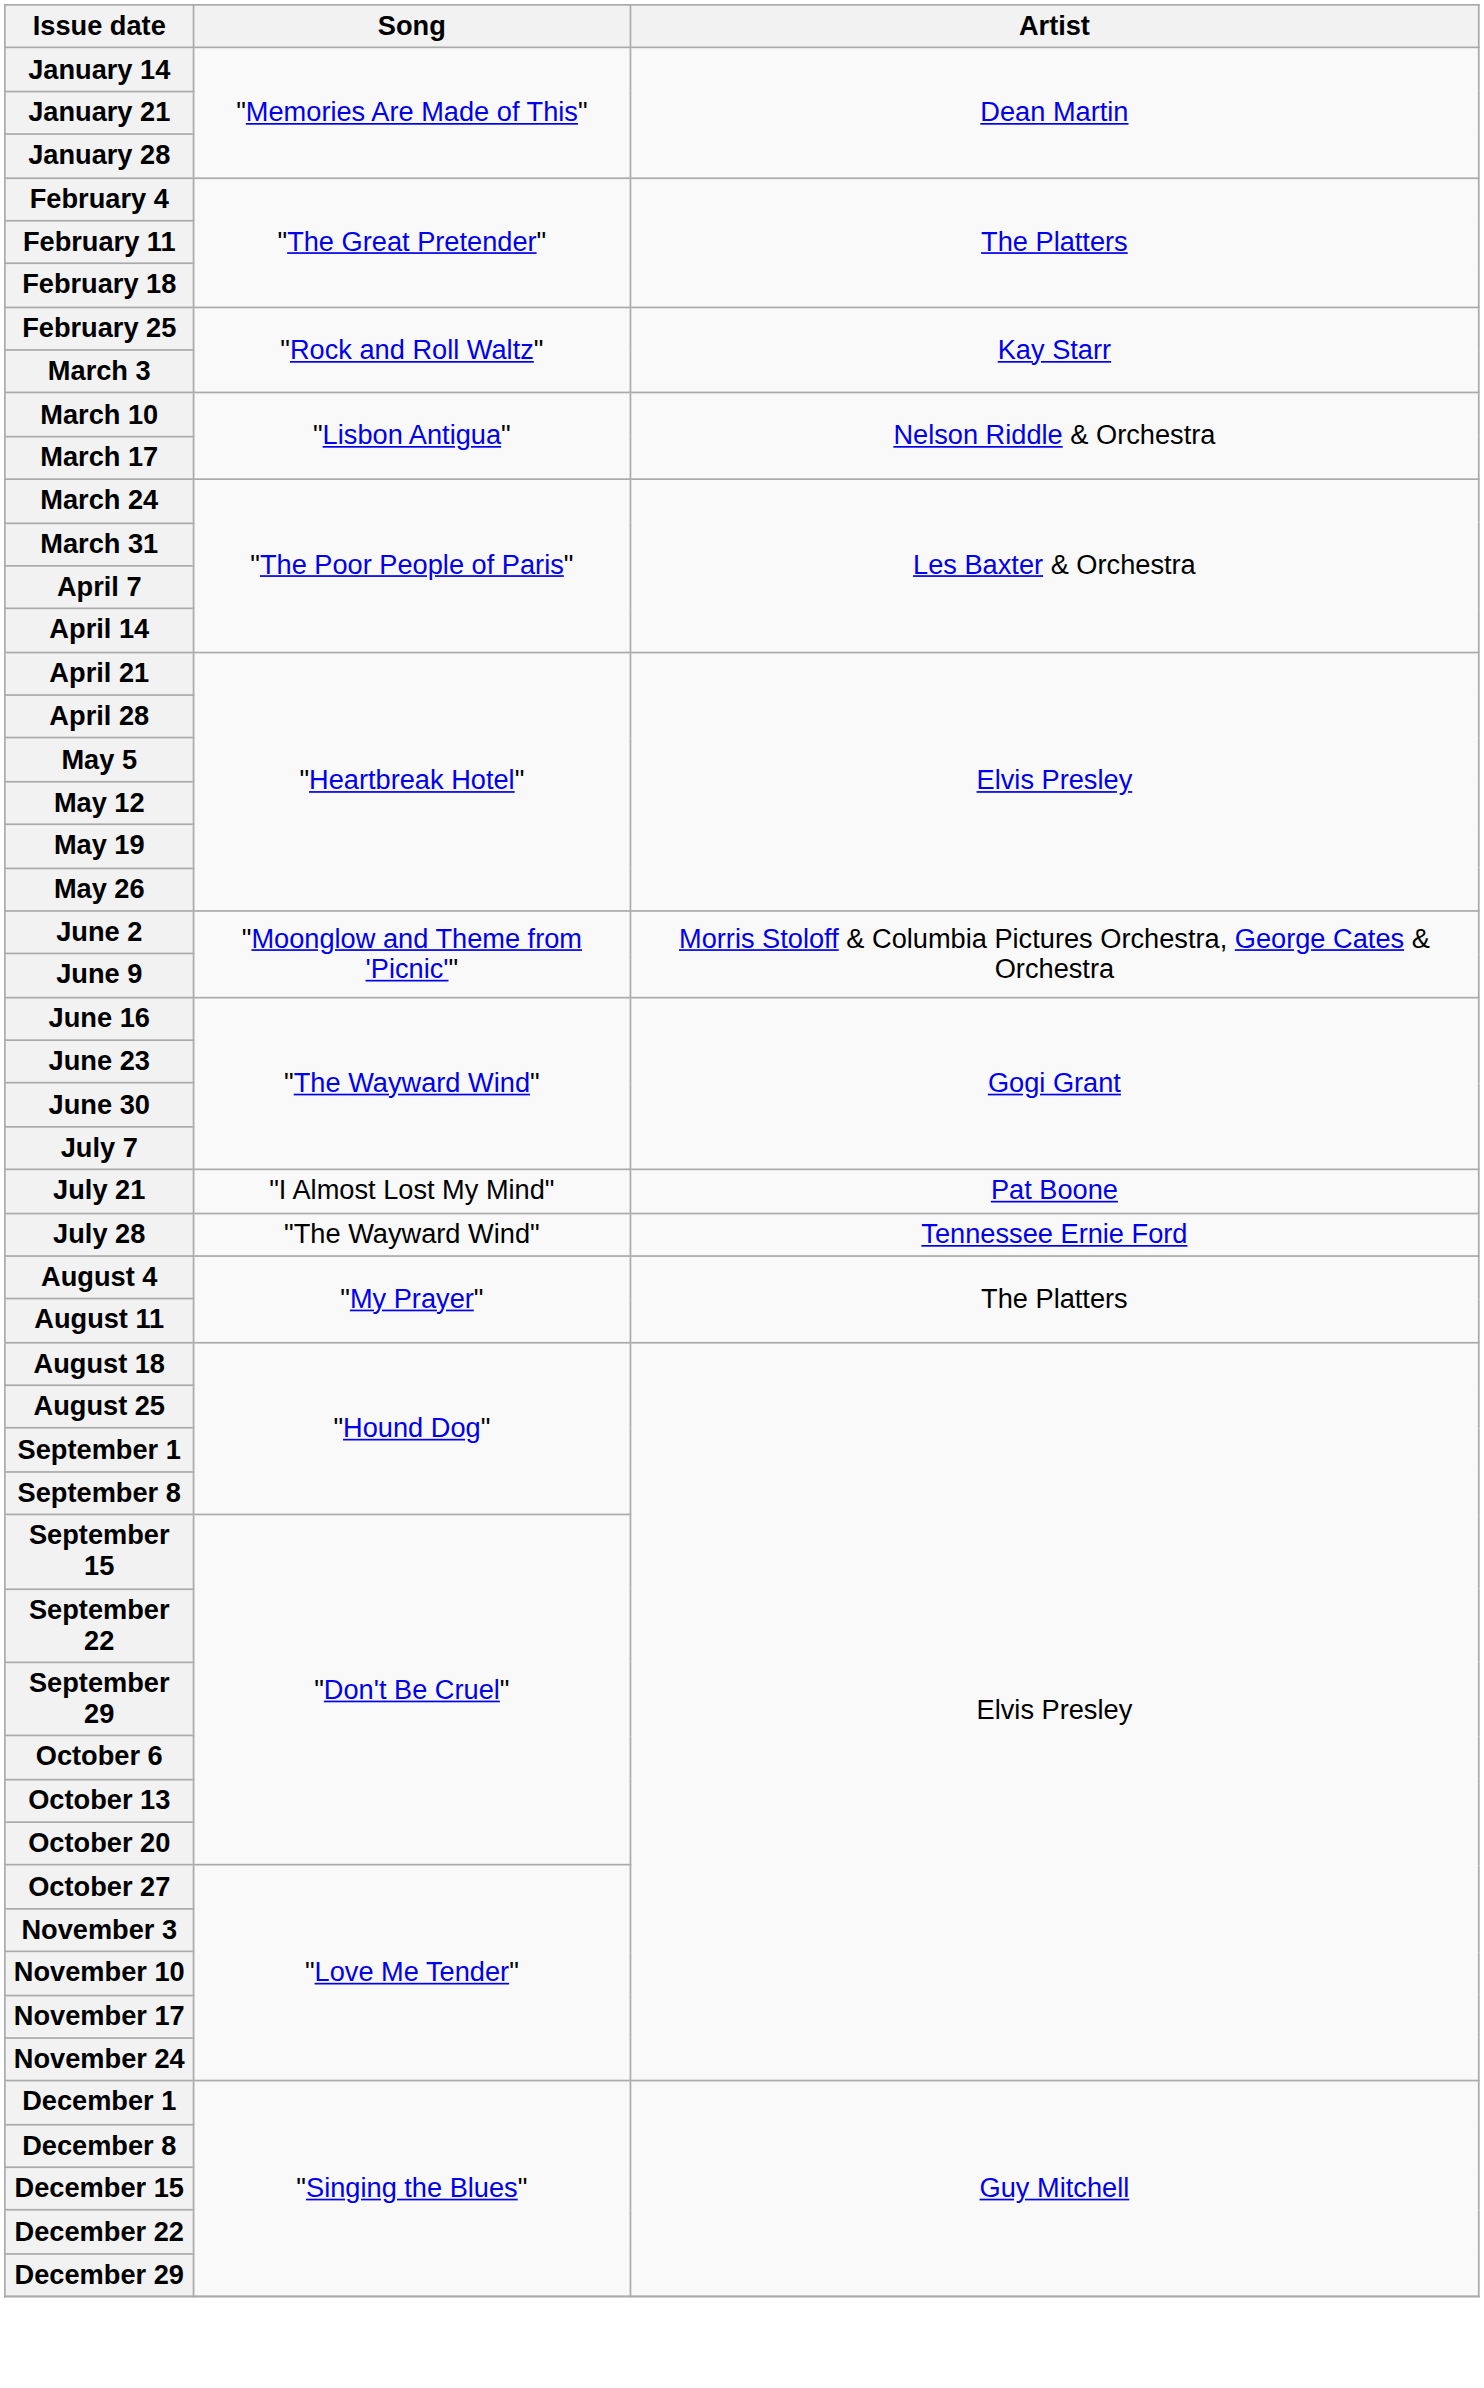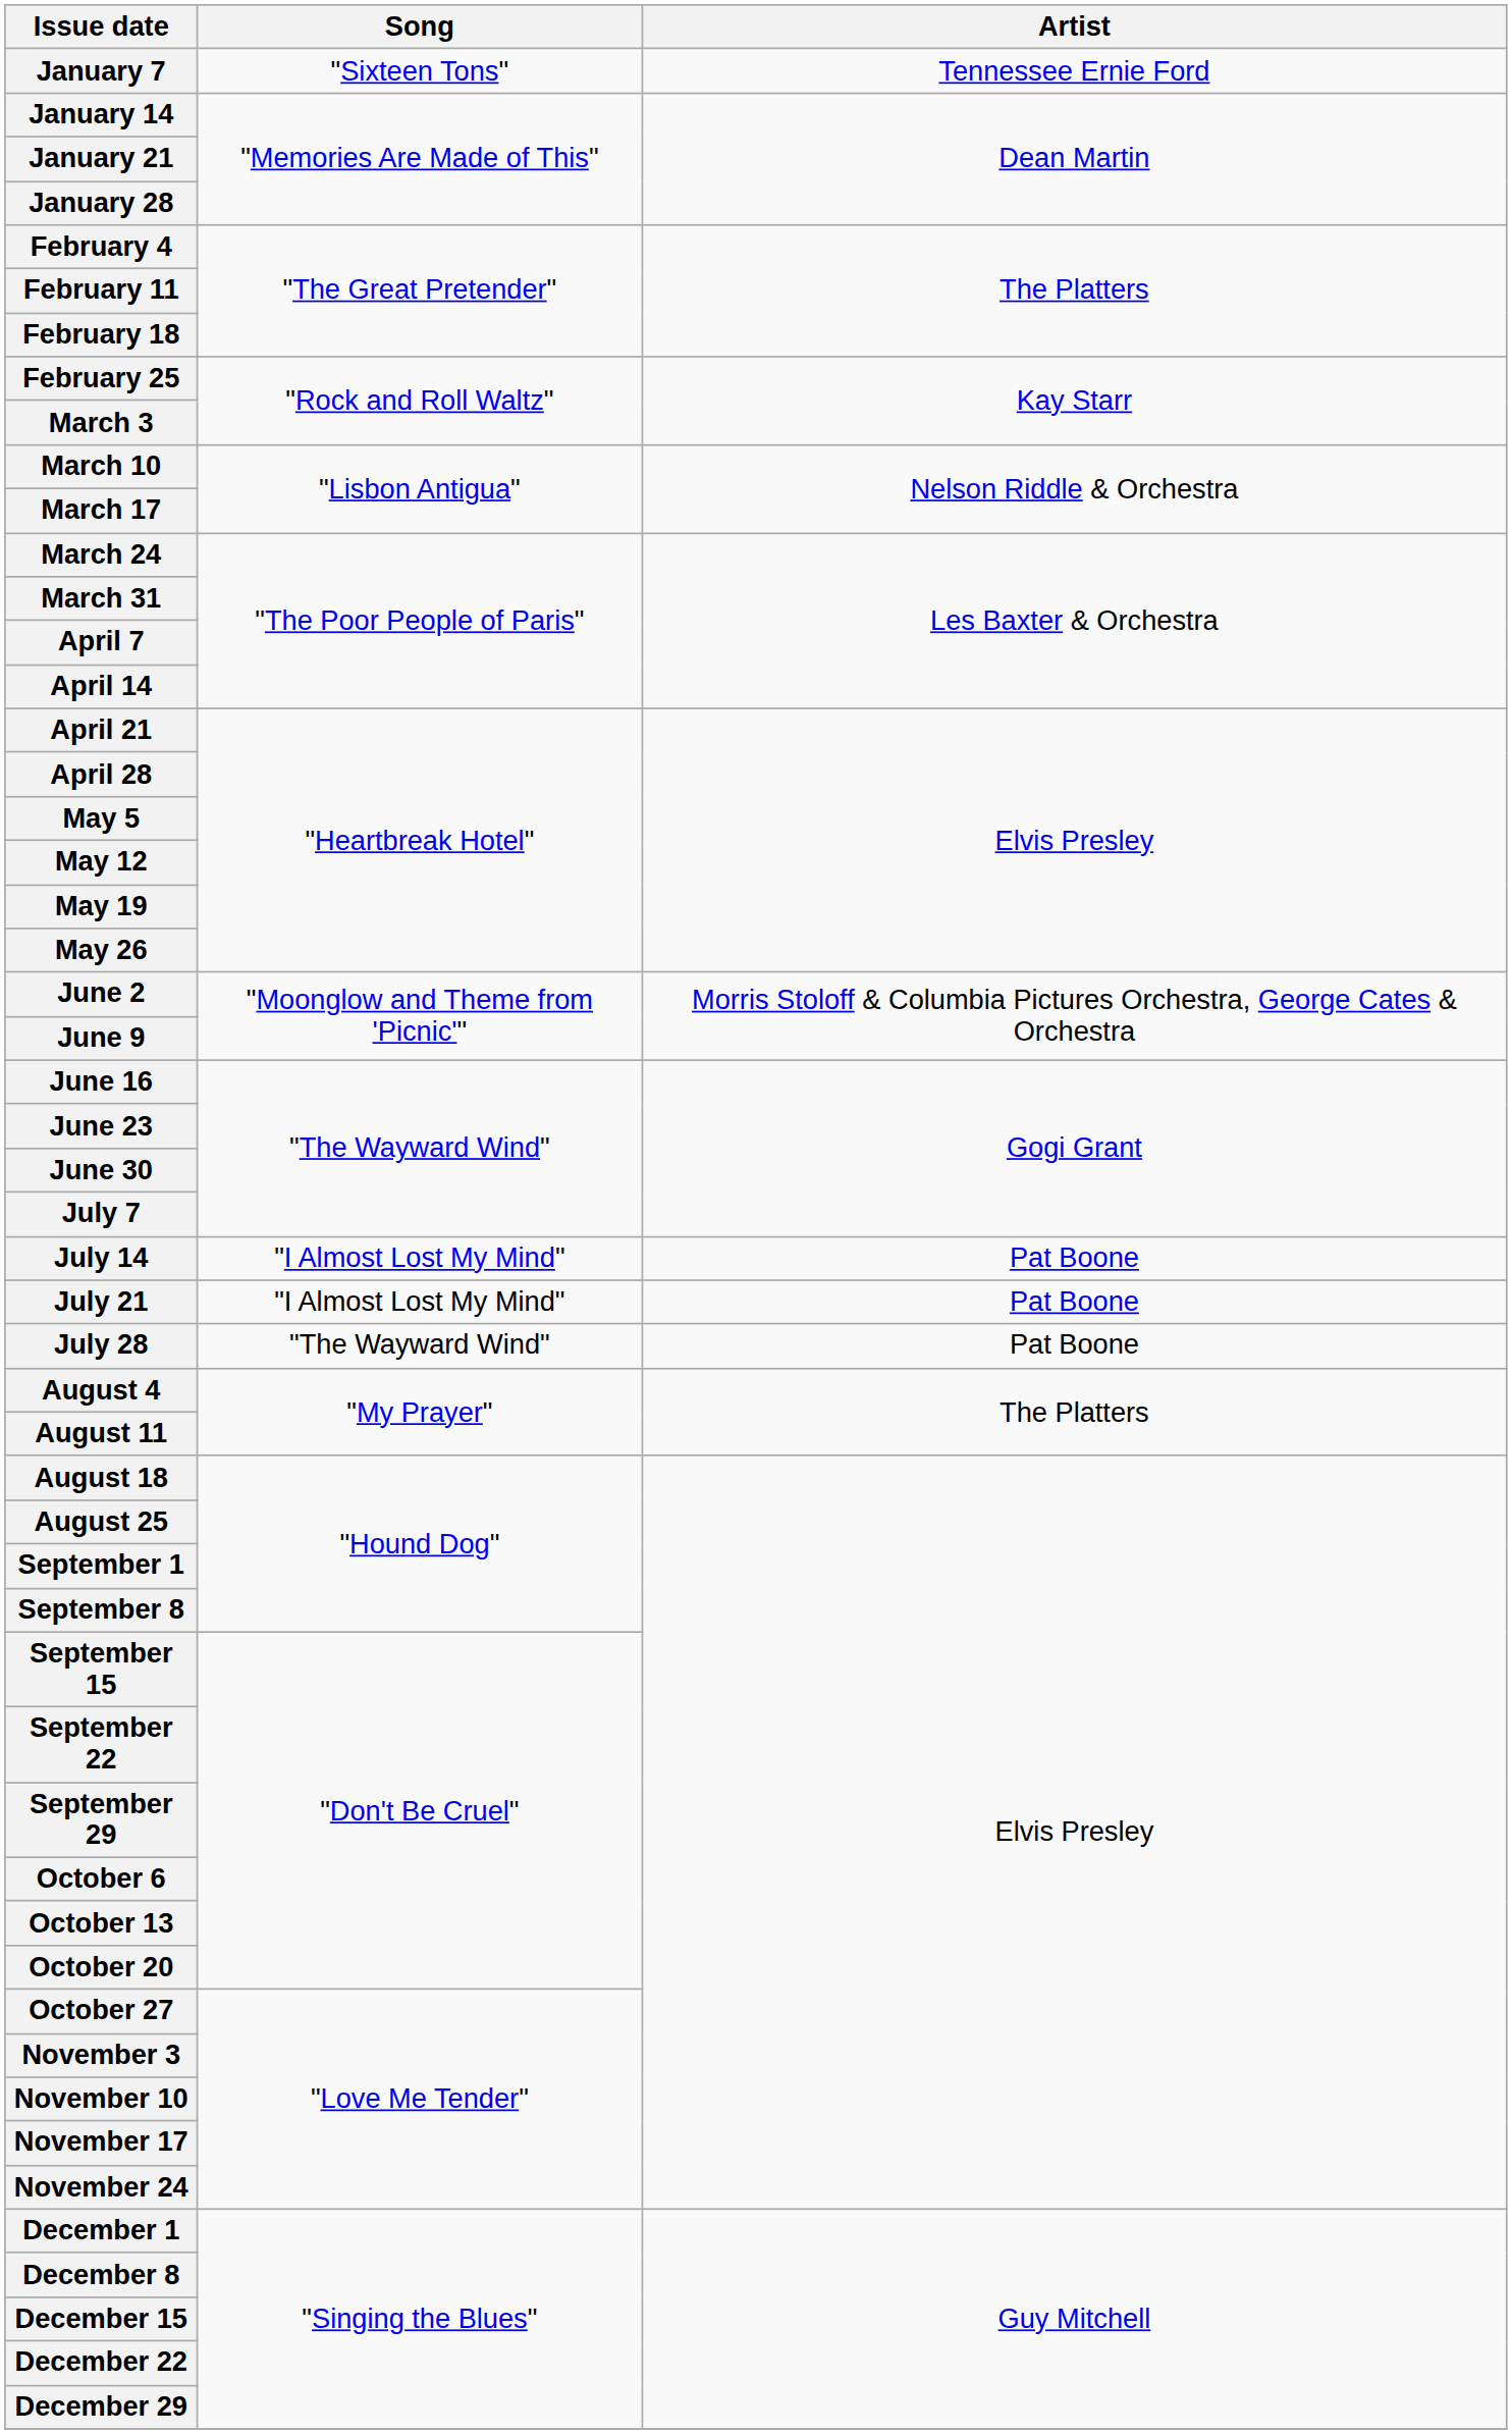+ row: January 7 | "Sixteen Tons" | Tennessee Ernie Ford
+ row: July 14 | "I Almost Lost My Mind" | Pat Boone
July 28 | Artist: Tennessee Ernie Ford -> Pat Boone
